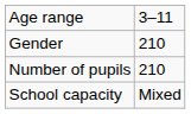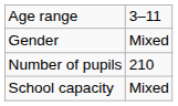Gender | column 2: 210 -> Mixed
